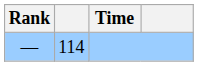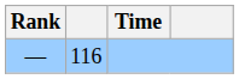— | column 2: 114 -> 116
